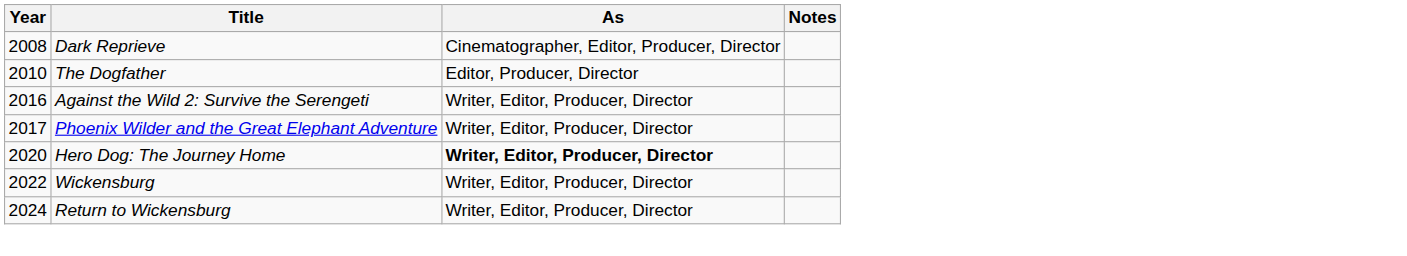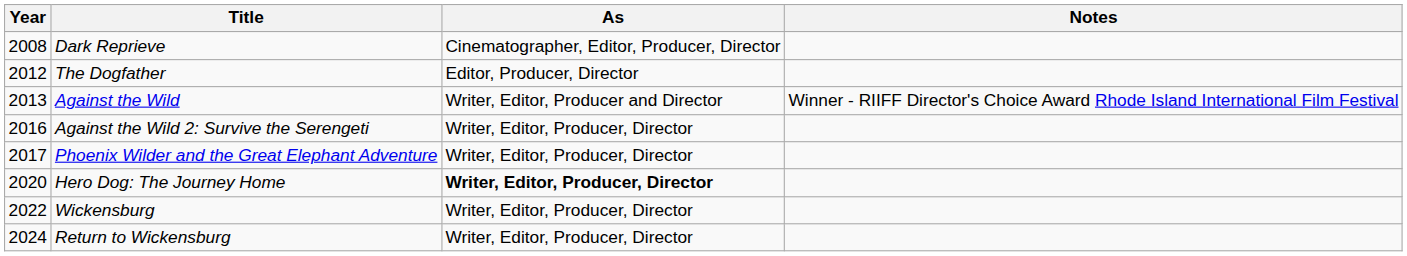The Dogfather | Year: 2010 -> 2012
+ row: 2013 | Against the Wild | Writer, Editor, Producer and Director | Winner - RIIFF Director's Choice Award Rhode Island International Film Festival
